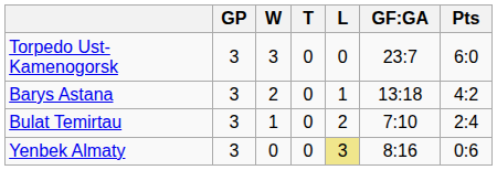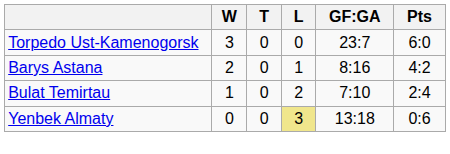- column: GP | 3 | 3 | 3 | 3
Barys Astana | GF:GA: 13:18 -> 8:16
Yenbek Almaty | GF:GA: 8:16 -> 13:18
